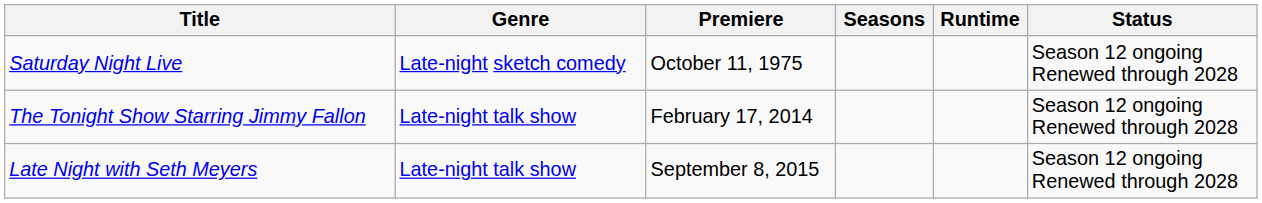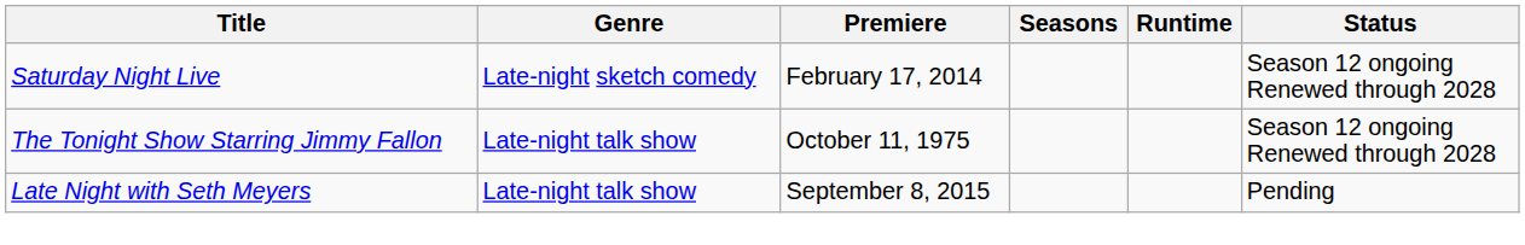Saturday Night Live | Premiere: October 11, 1975 -> February 17, 2014
The Tonight Show Starring Jimmy Fallon | Premiere: February 17, 2014 -> October 11, 1975
Late Night with Seth Meyers | Status: Season 12 ongoing Renewed through 2028 -> Pending
